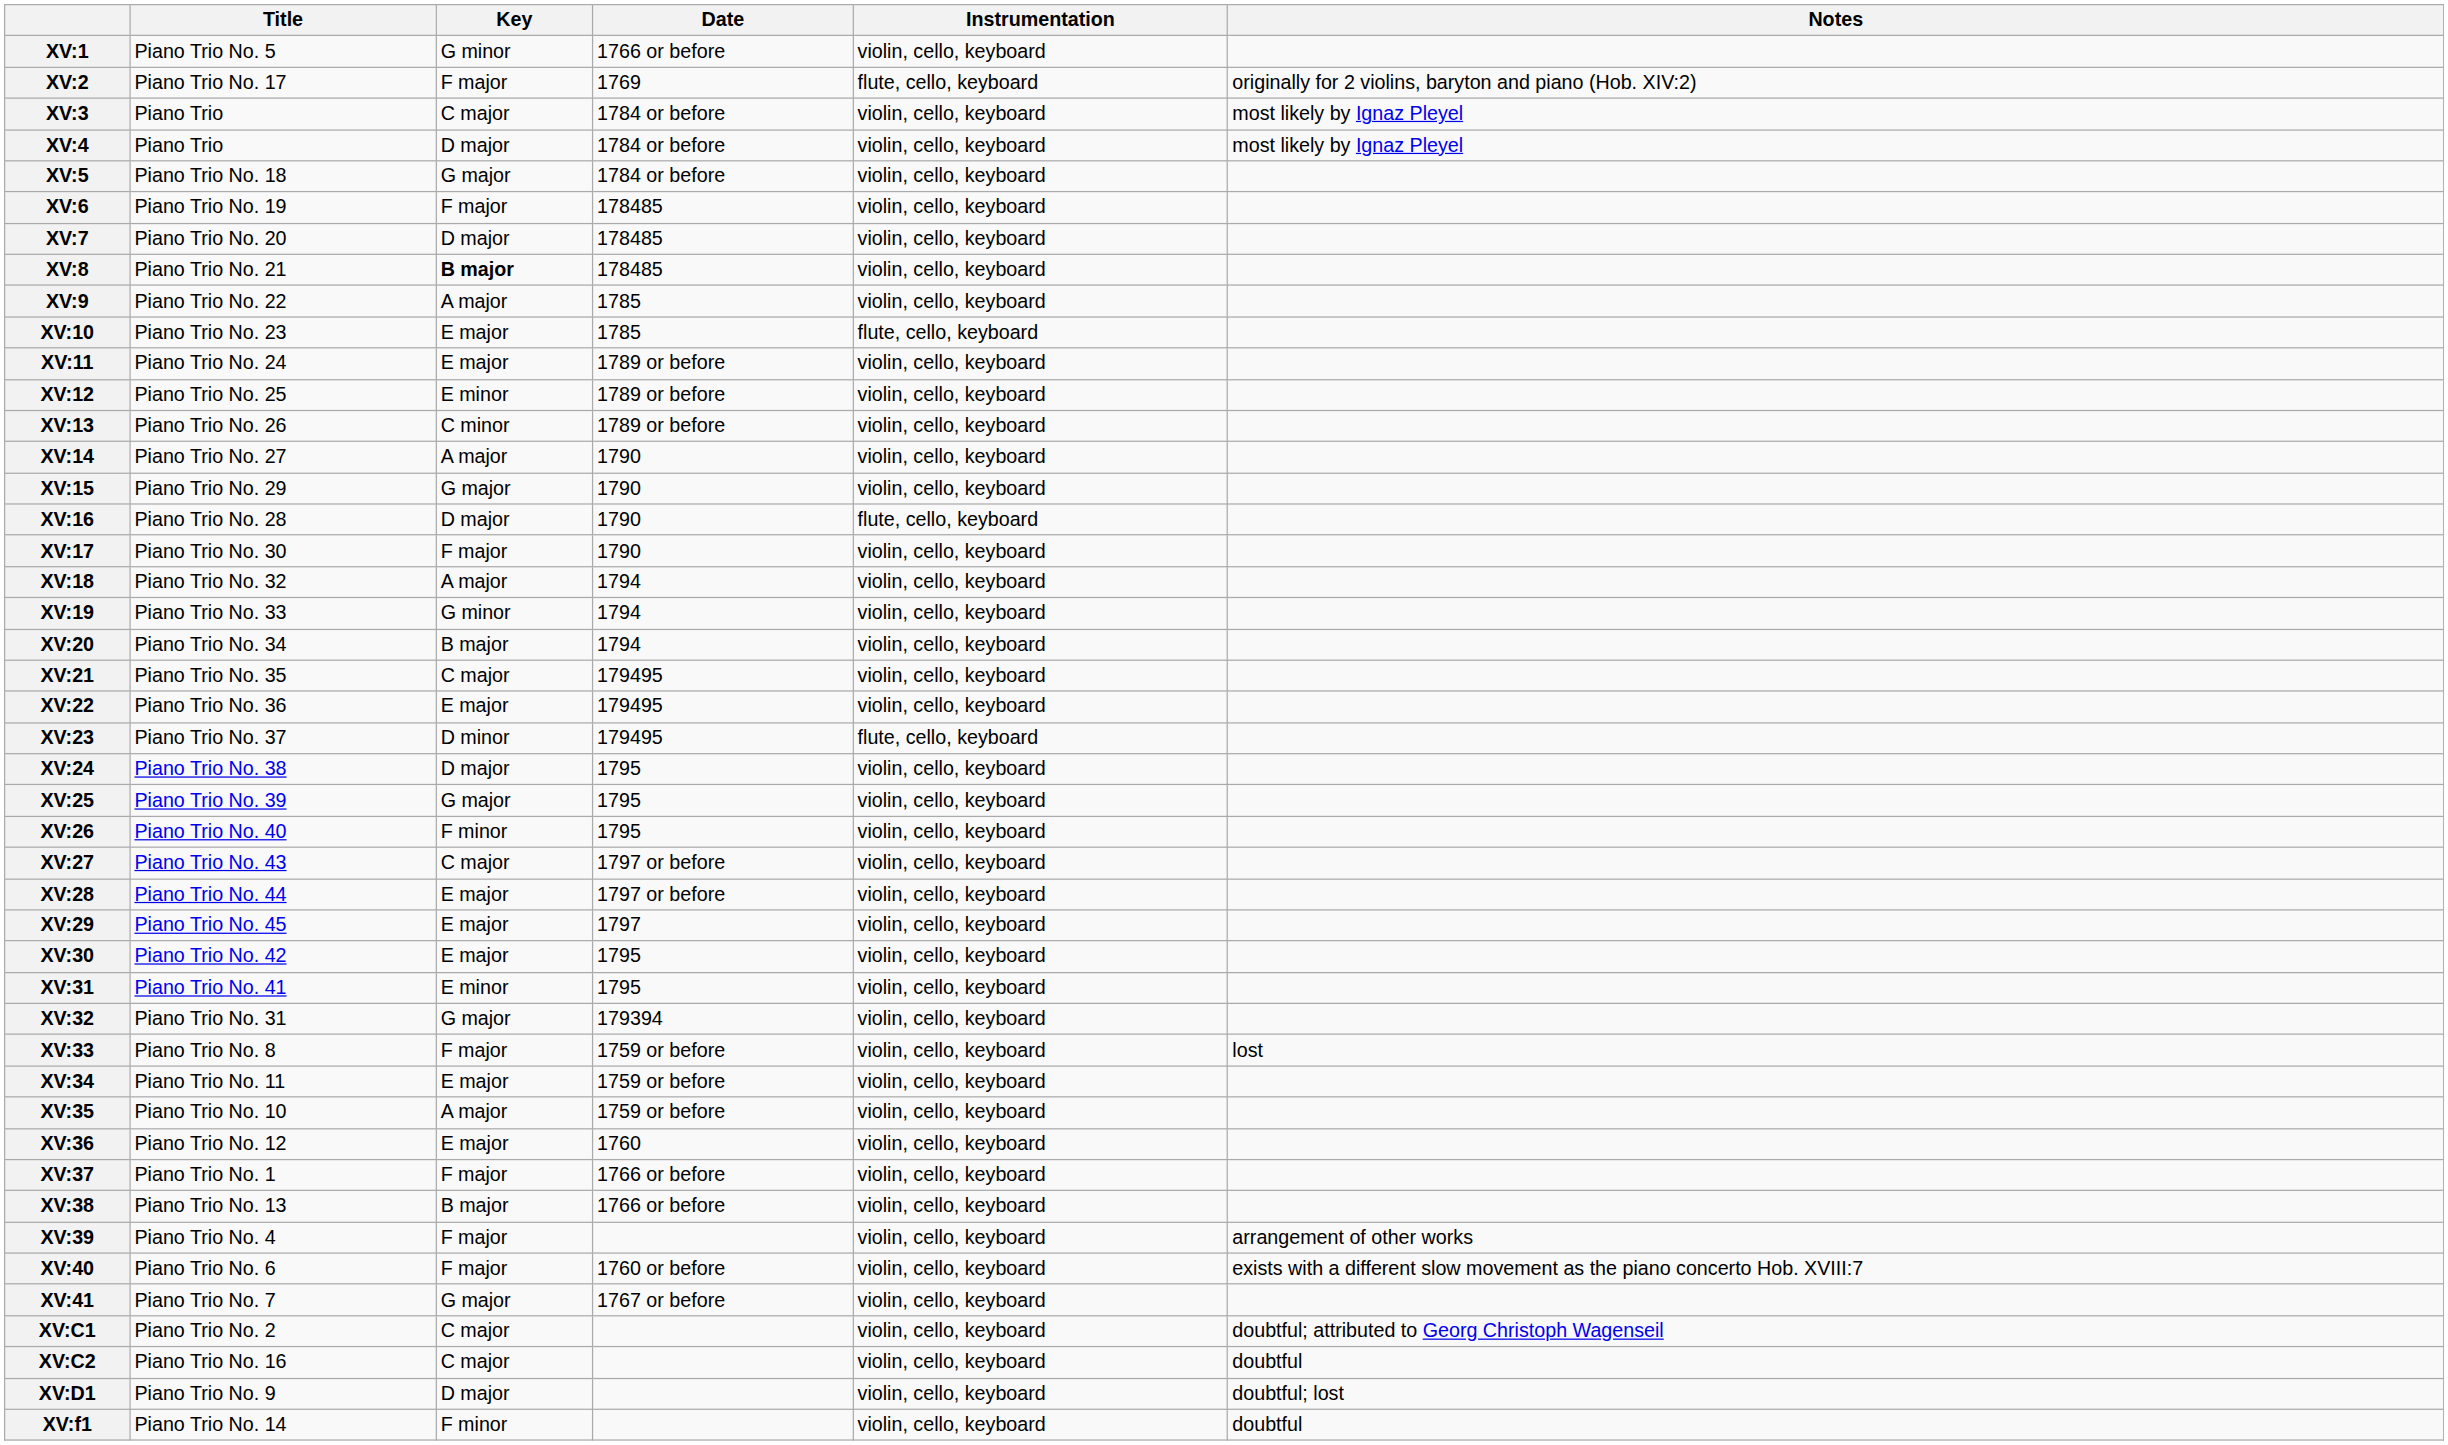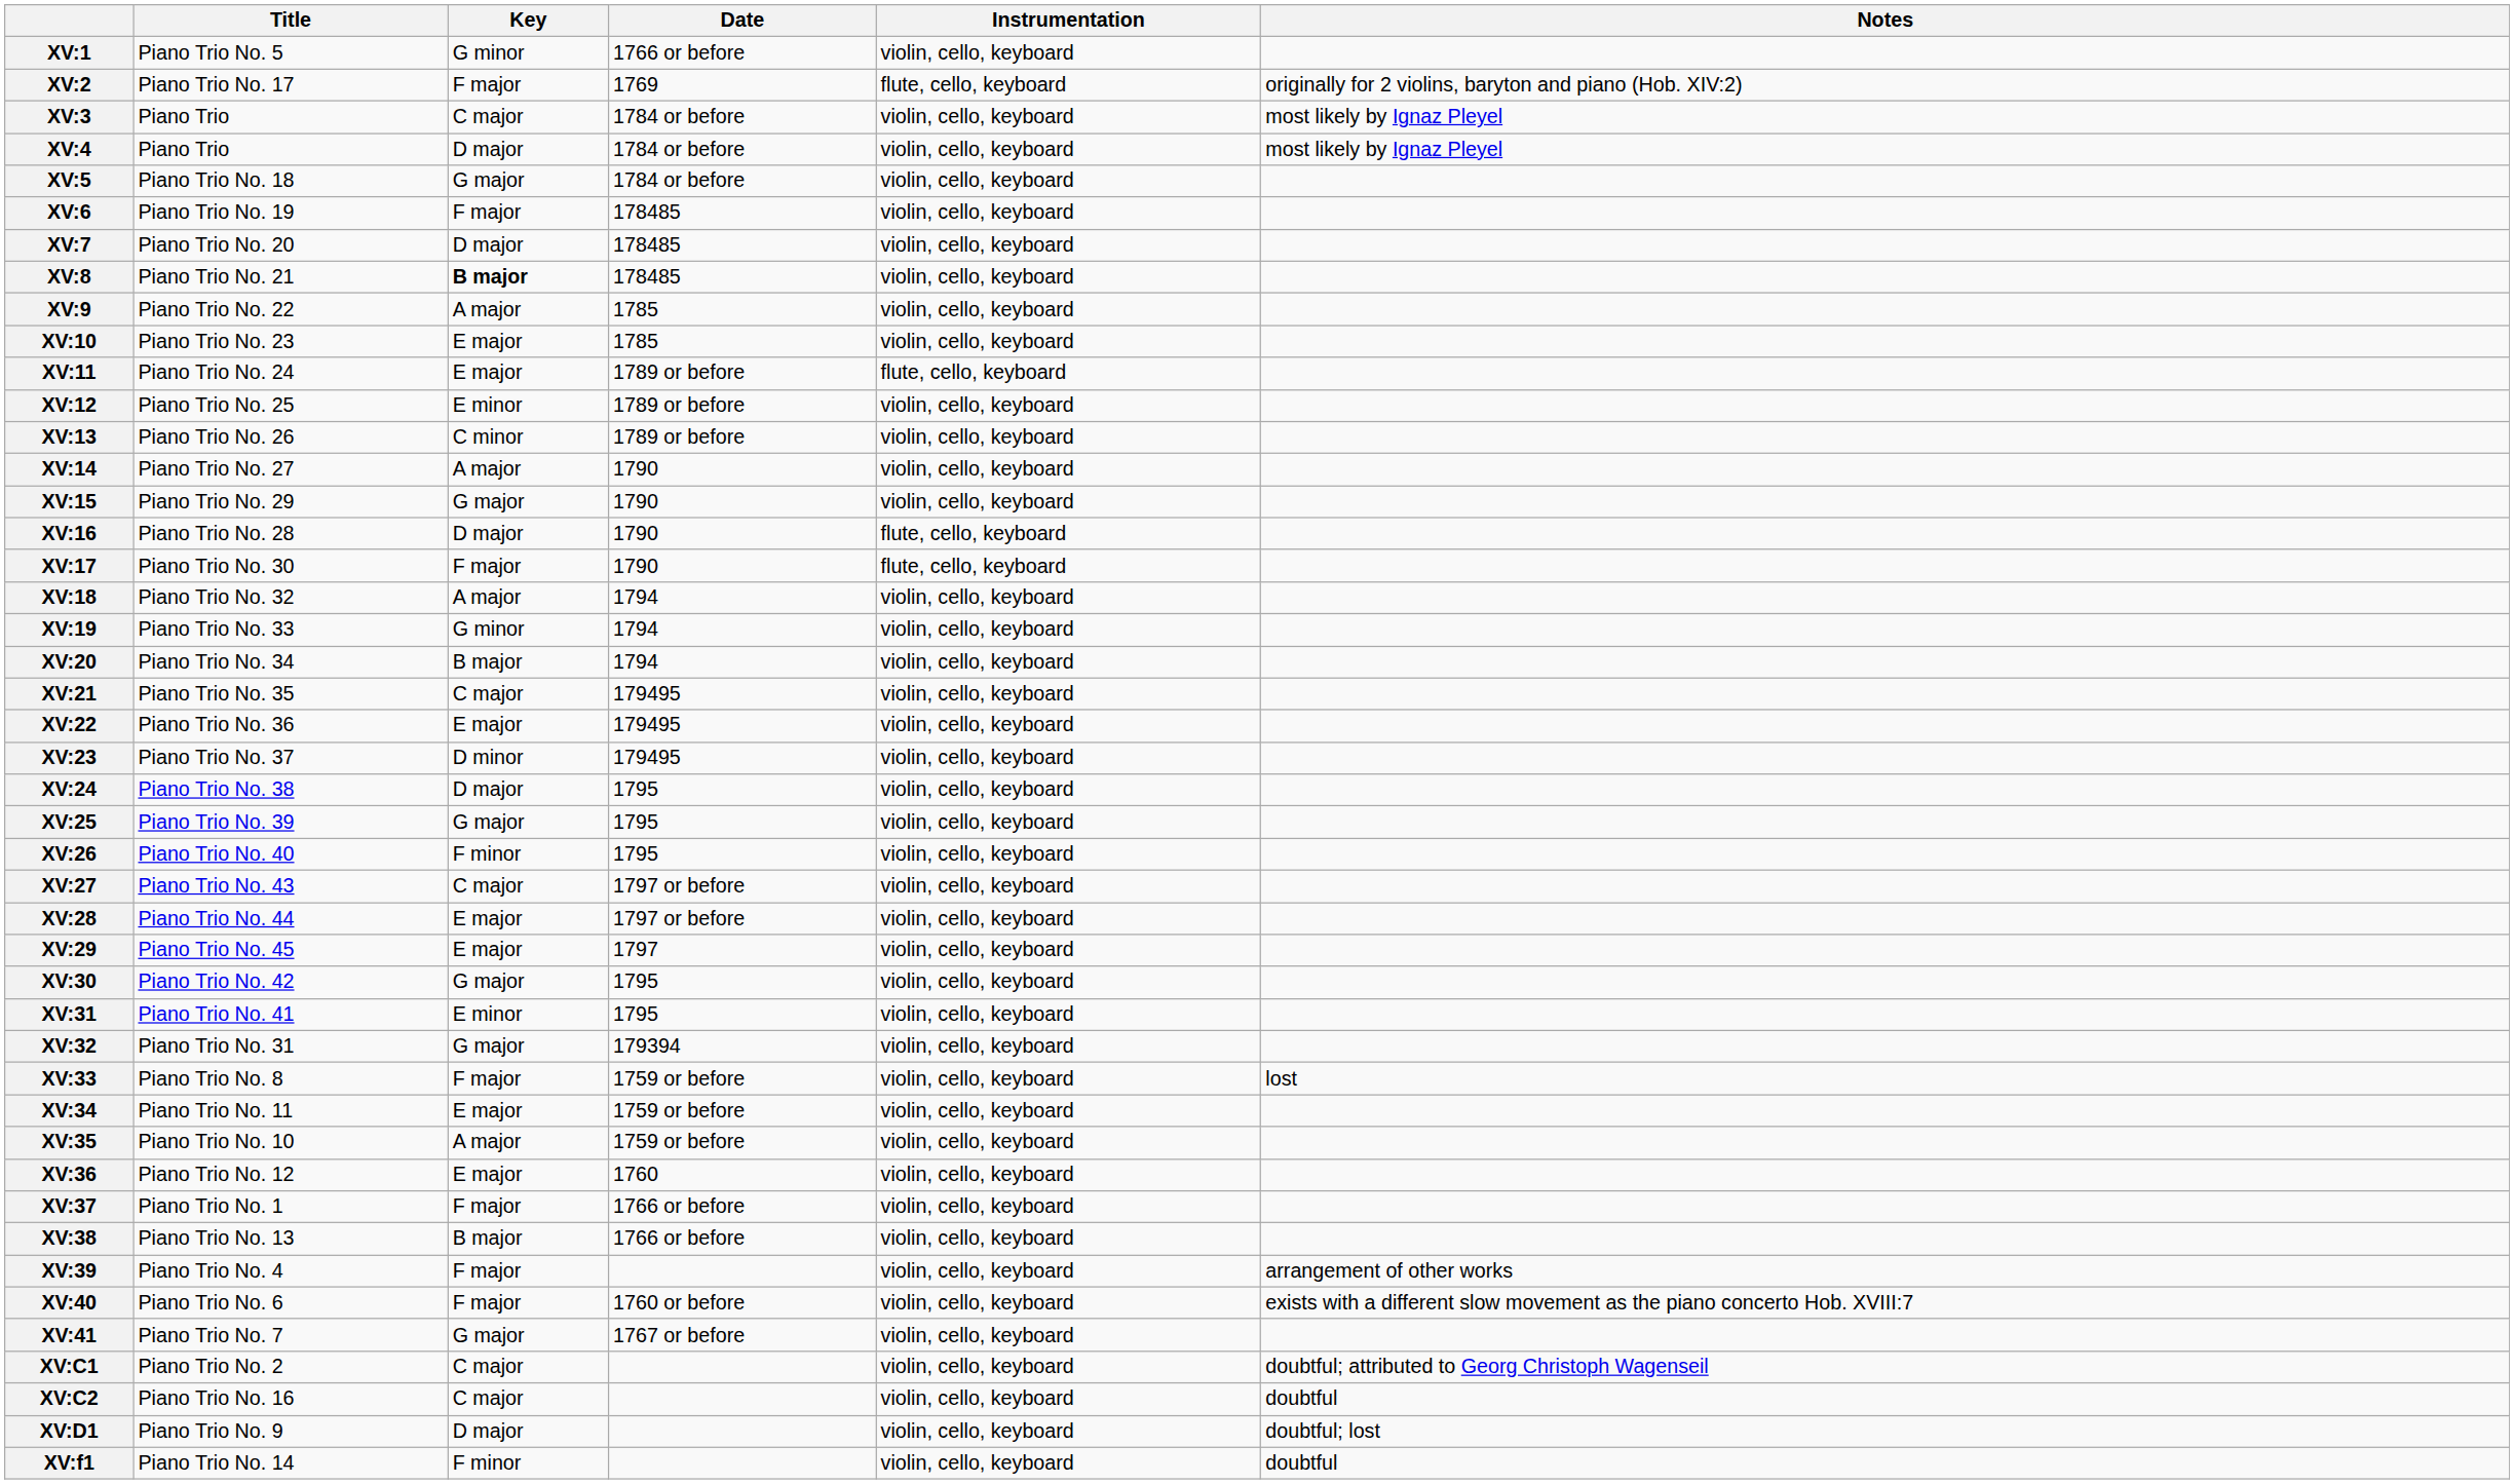XV:10 | Instrumentation: flute, cello, keyboard -> violin, cello, keyboard
XV:11 | Instrumentation: violin, cello, keyboard -> flute, cello, keyboard
XV:17 | Instrumentation: violin, cello, keyboard -> flute, cello, keyboard
XV:23 | Instrumentation: flute, cello, keyboard -> violin, cello, keyboard
XV:30 | Key: E major -> G major
